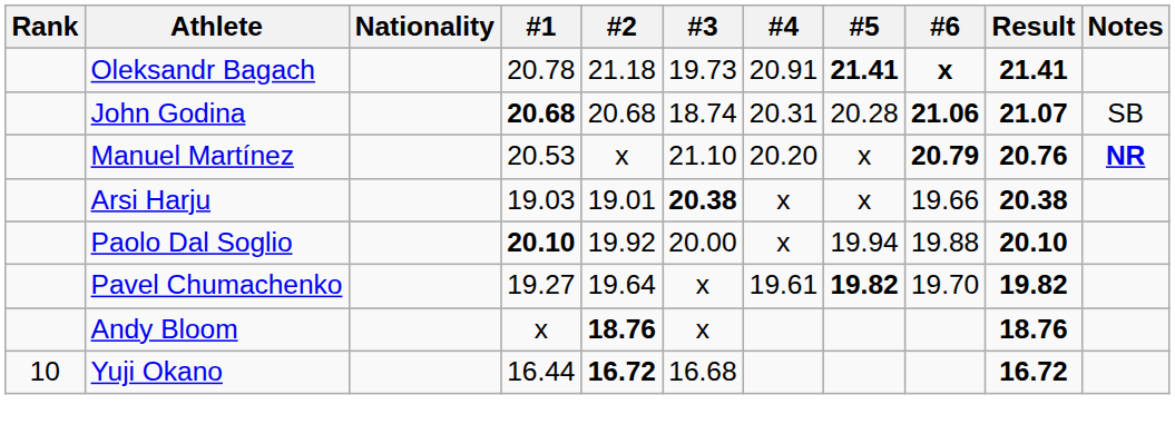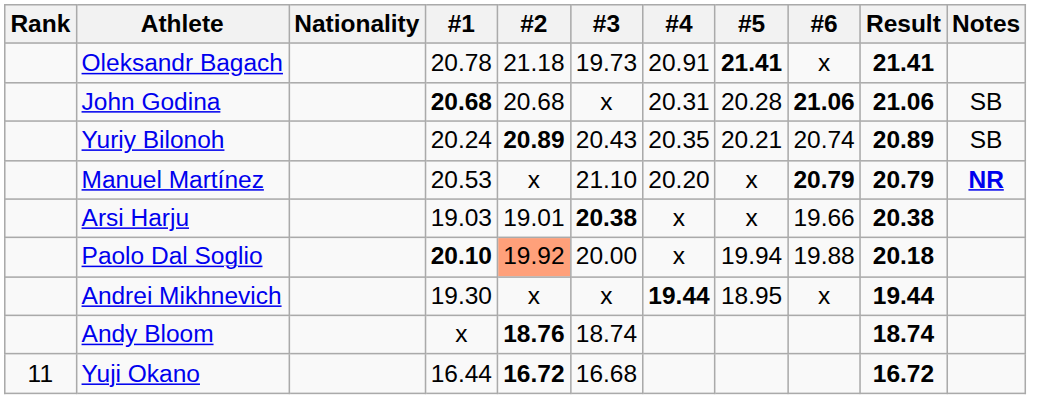Oleksandr Bagach | #6: bold -> normal
John Godina | #3: 18.74 -> x
John Godina | Result: 21.07 -> 21.06
+ row: Yuriy Bilonoh | 20.24 | 20.89 | 20.43 | 20.35 | 20.21 | 20.74 | 20.89 | SB
Manuel Martínez | Result: 20.76 -> 20.79
Paolo Dal Soglio | #2: no background -> lightsalmon background
Paolo Dal Soglio | Result: 20.10 -> 20.18
- row: Pavel Chumachenko | 19.27 | 19.64 | x | 19.61 | 19.82 | 19.70 | 19.82
+ row: Andrei Mikhnevich | 19.30 | x | x | 19.44 | 18.95 | x | 19.44
Andy Bloom | #3: x -> 18.74
Andy Bloom | Result: 18.76 -> 18.74
Yuji Okano | Rank: 10 -> 11
